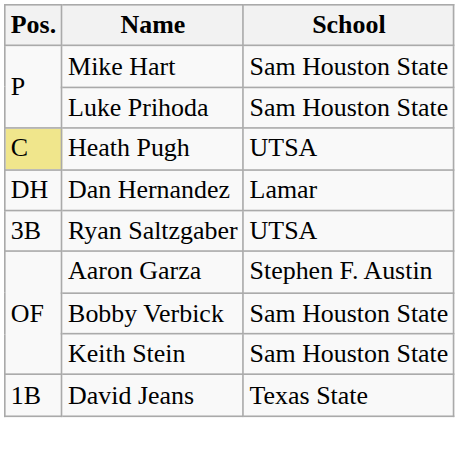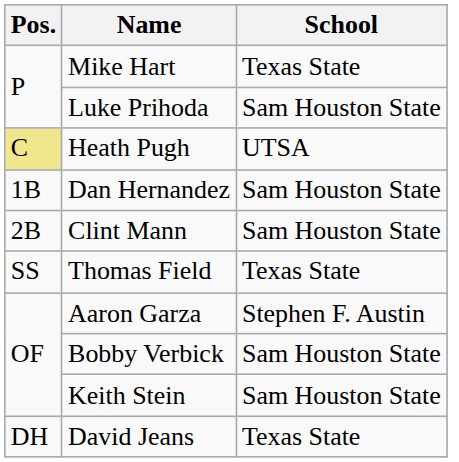Mike Hart | School: Sam Houston State -> Texas State
Dan Hernandez | Pos.: DH -> 1B
Dan Hernandez | School: Lamar -> Sam Houston State
+ row: 2B | Clint Mann | Sam Houston State
- row: 3B | Ryan Saltzgaber | UTSA
+ row: SS | Thomas Field | Texas State
David Jeans | Pos.: 1B -> DH
